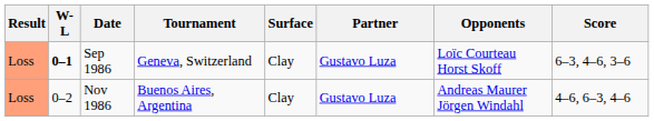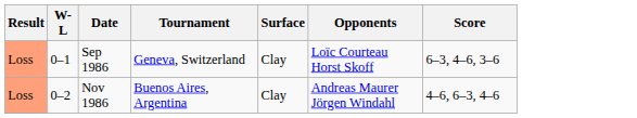- column: Partner | Gustavo Luza | Gustavo Luza
Sep 1986 | W-L: bold -> normal
